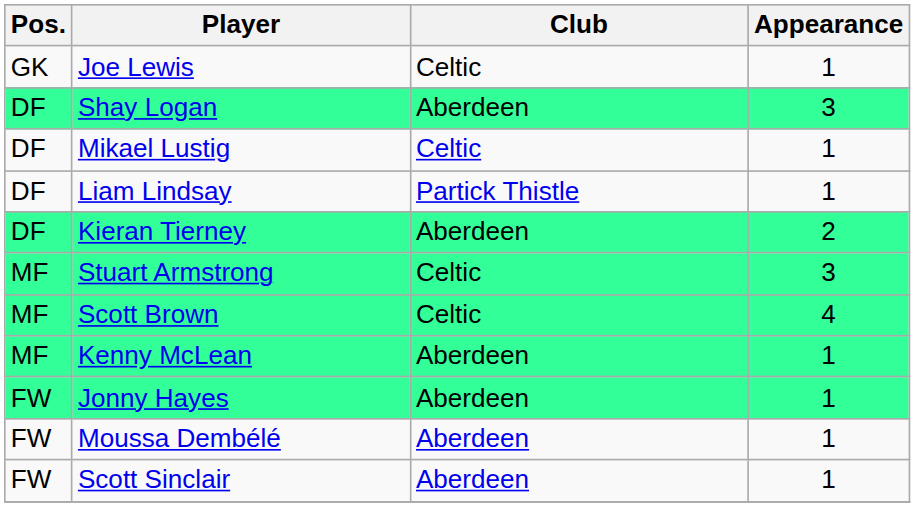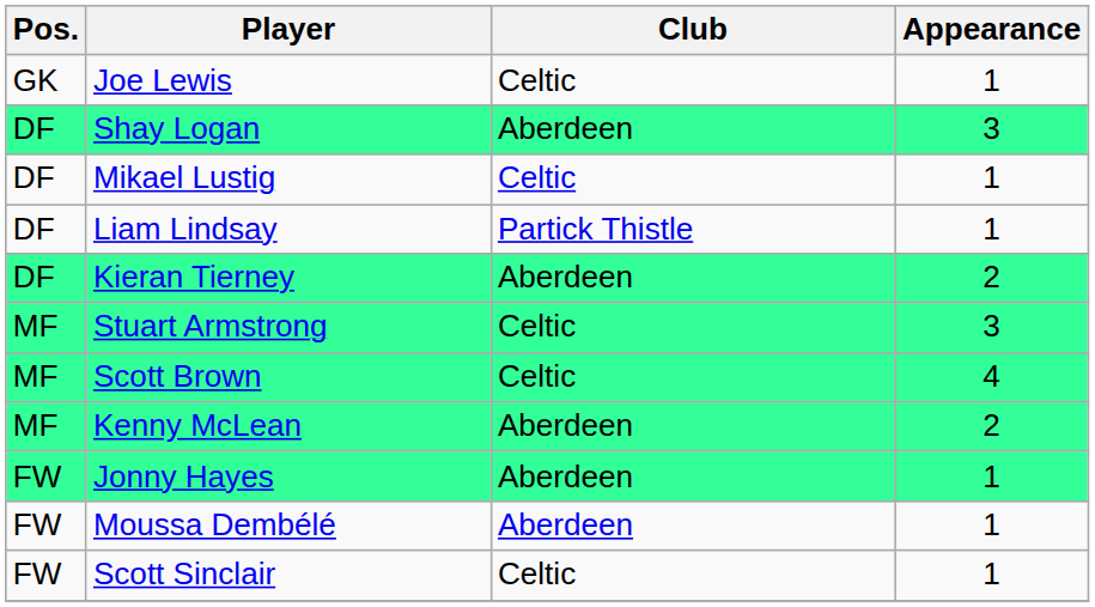Kenny McLean | Appearance: 1 -> 2
Scott Sinclair | Club: Aberdeen -> Celtic
